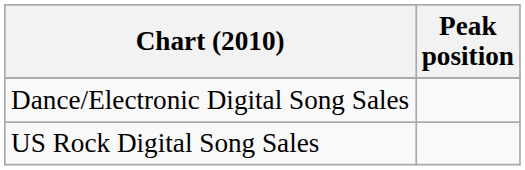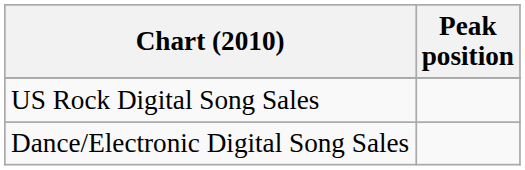rows swapped: US Rock Digital Song Sales <-> Dance/Electronic Digital Song Sales
